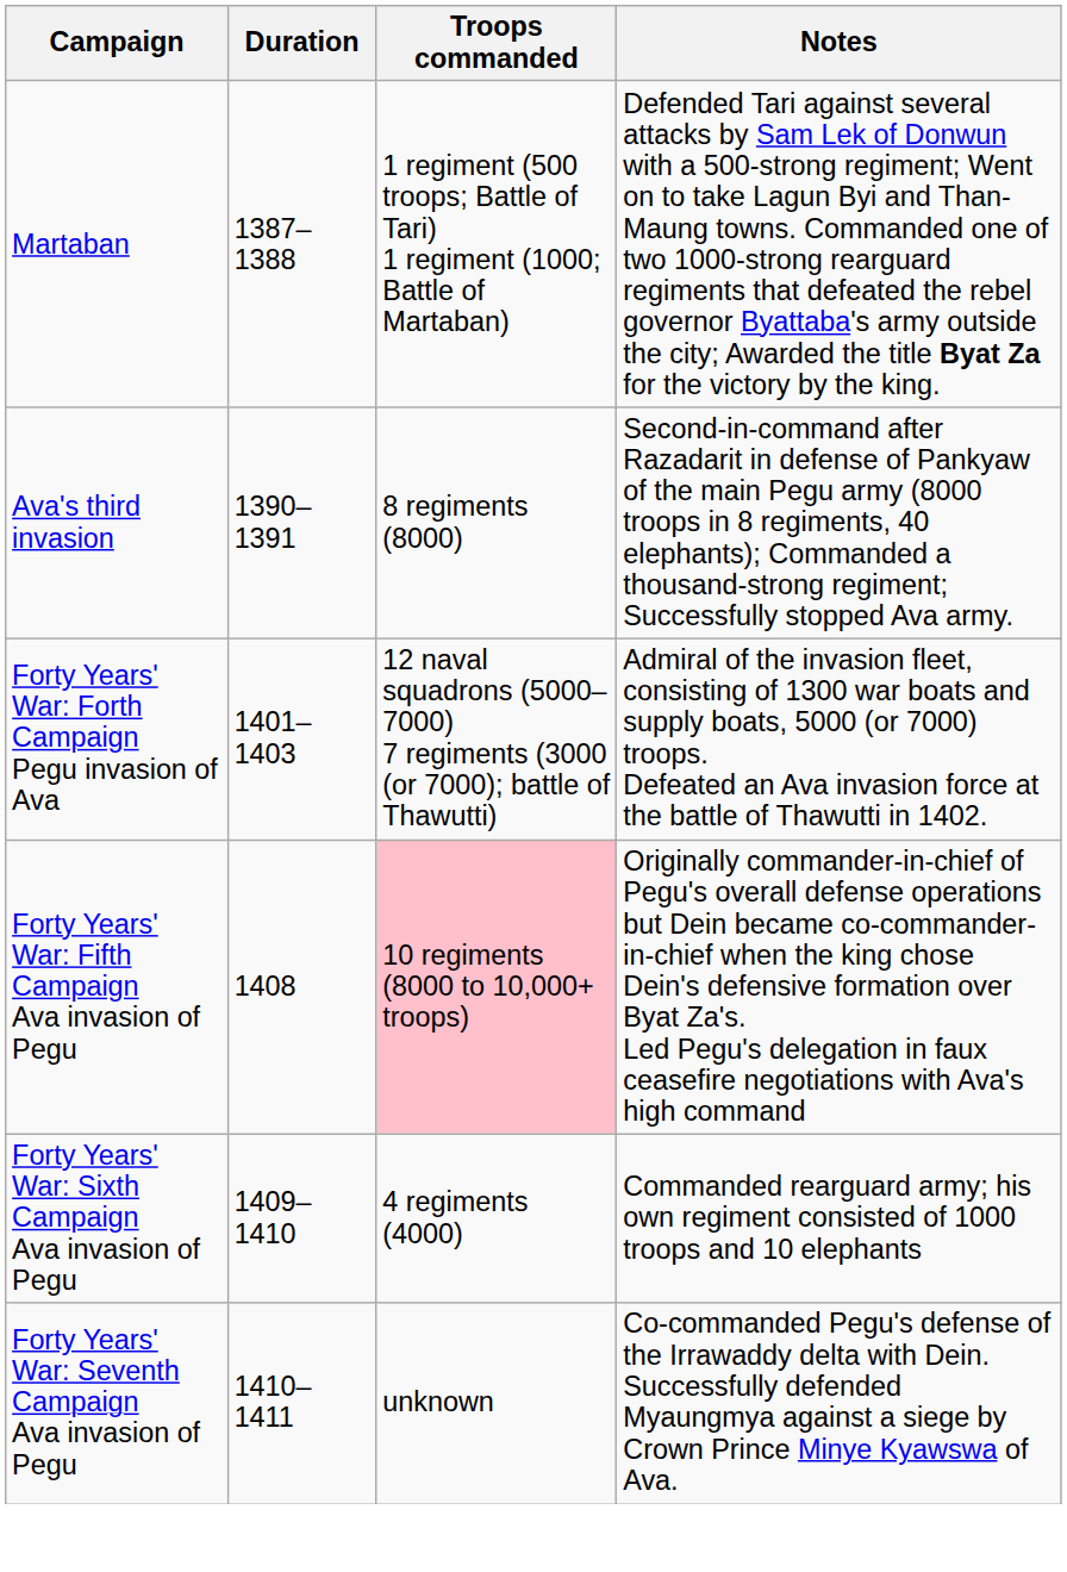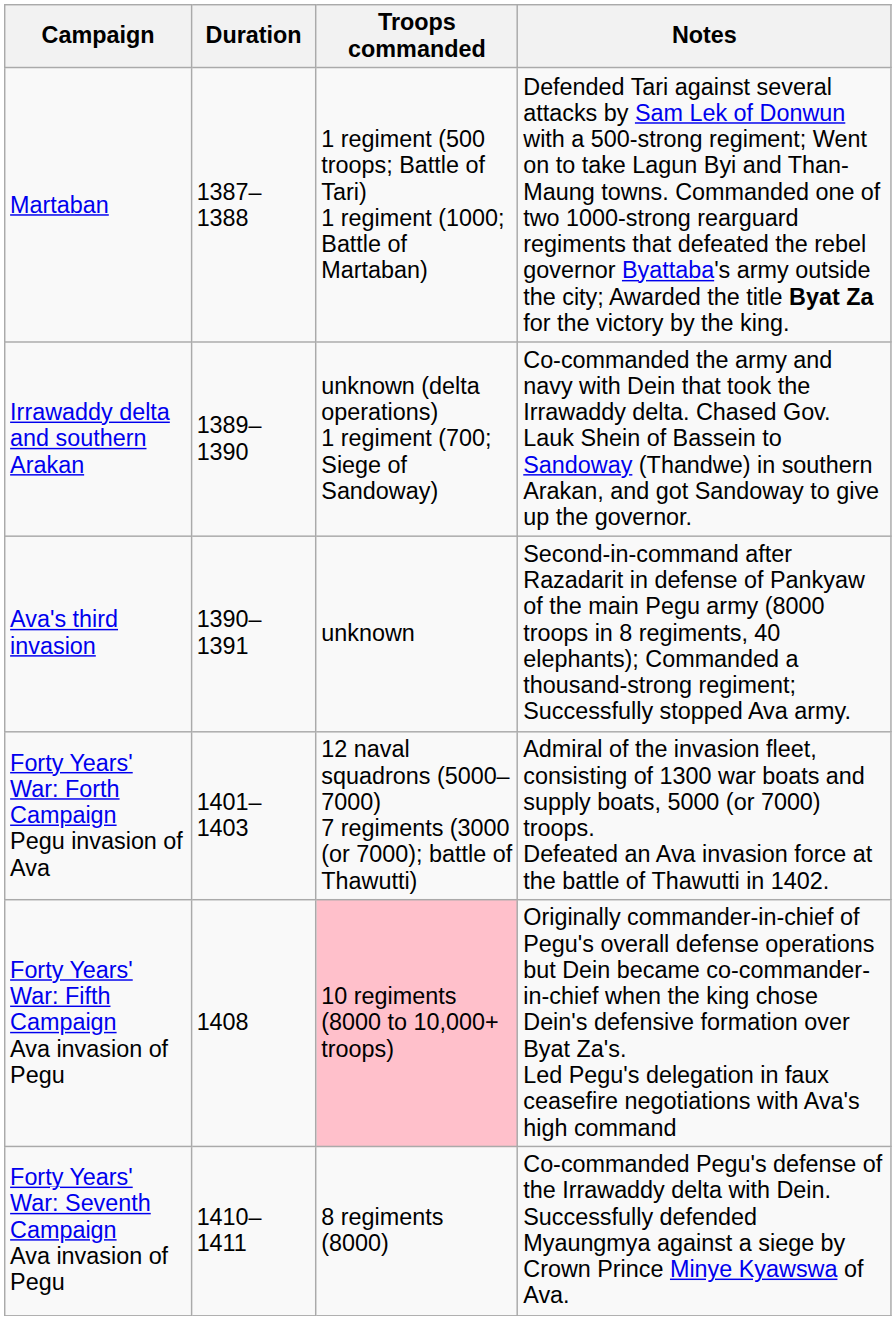+ row: Irrawaddy delta and southern Arakan | 1389–1390 | unknown (delta operations) 1 regiment (700; Siege of Sandoway) | Co-commanded the army and navy with Dein that took the Irrawaddy delta. Chased Gov. Lauk Shein of Bassein to Sandoway (Thandwe) in southern Arakan, and got Sandoway to give up the governor.
Ava's third invasion | Troops commanded: 8 regiments (8000) -> unknown
- row: Forty Years' War: Sixth Campaign Ava invasion of Pegu | 1409–1410 | 4 regiments (4000) | Commanded rearguard army; his own regiment consisted of 1000 troops and 10 elephants
Forty Years' War: Seventh Campaign Ava invasion of Pegu | Troops commanded: unknown -> 8 regiments (8000)
